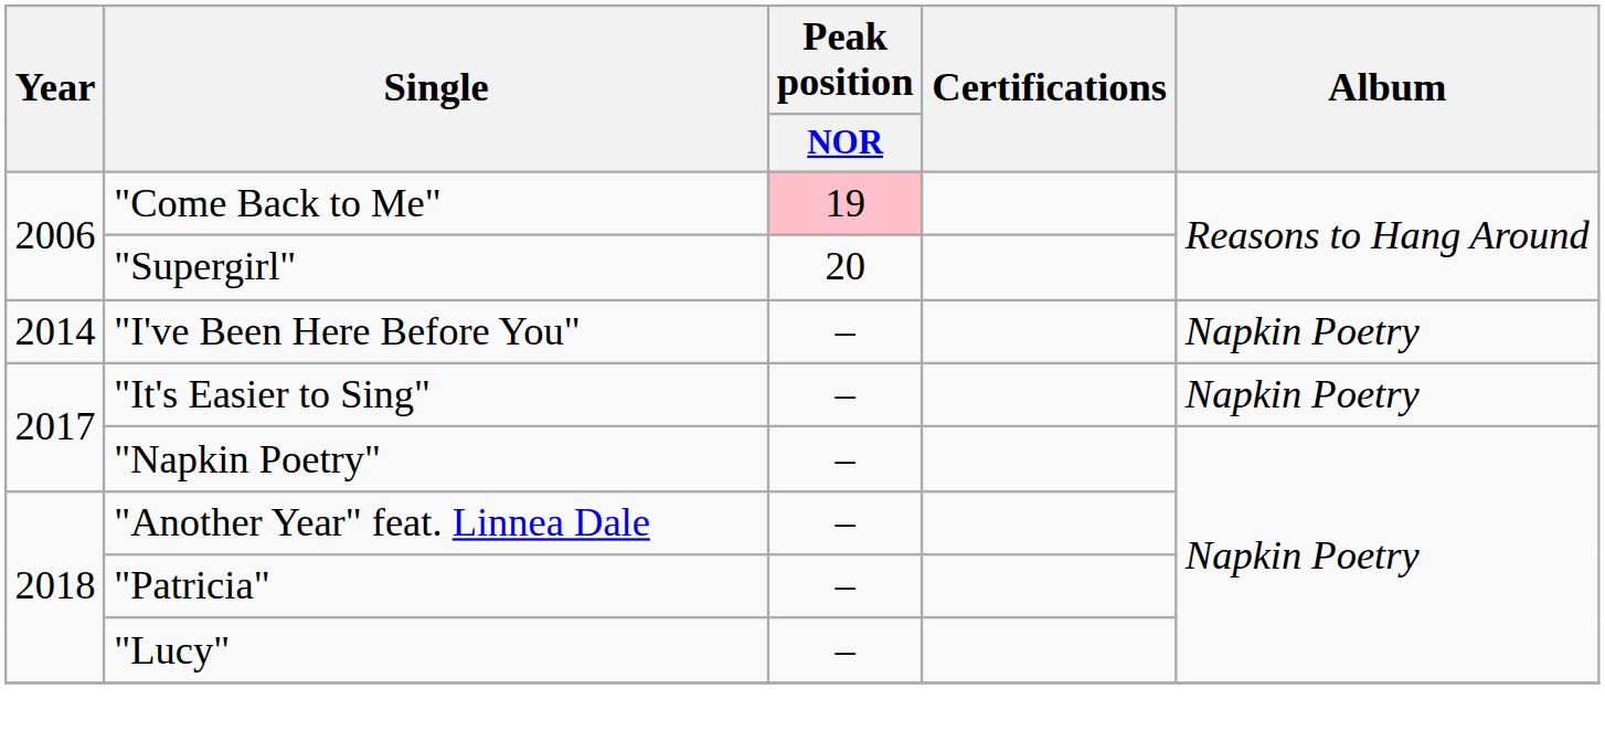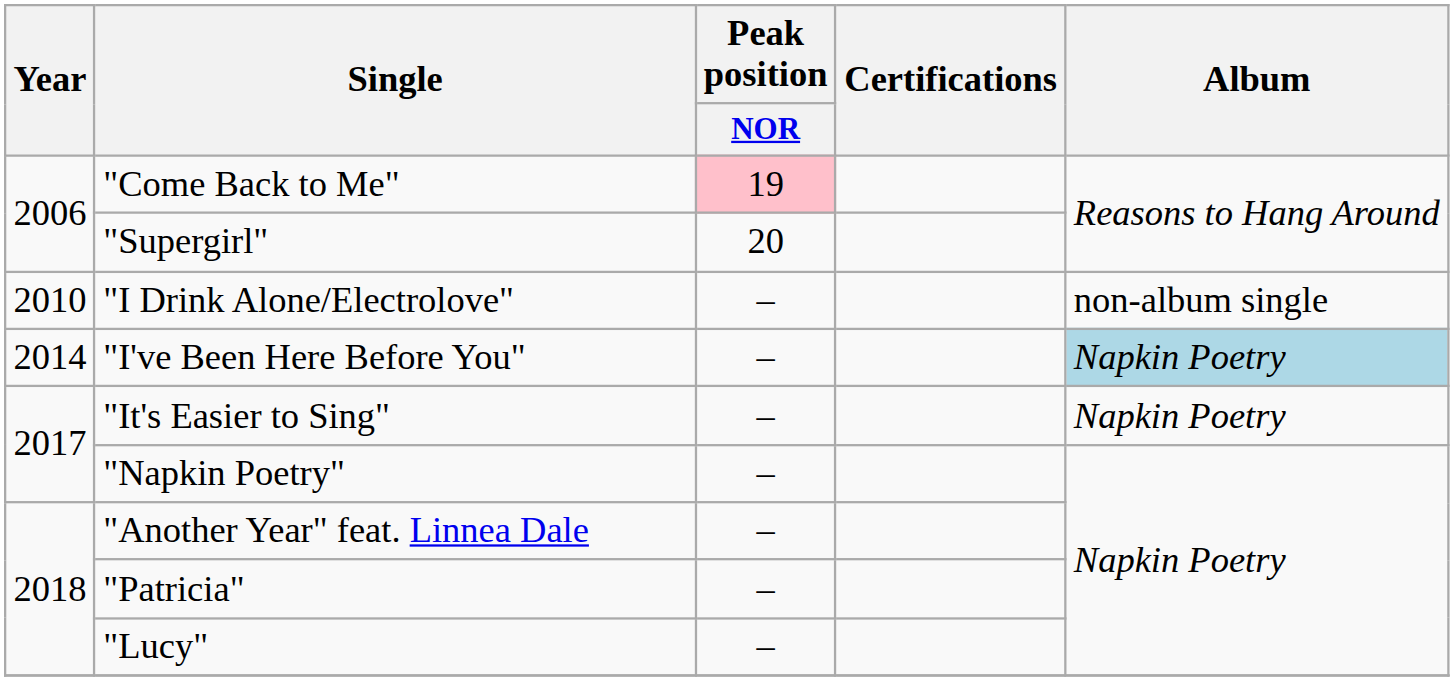+ row: 2010 | "I Drink Alone/Electrolove" | – | non-album single
"I've Been Here Before You" | Album: no background -> lightblue background
